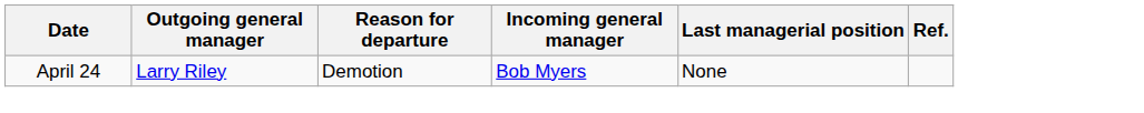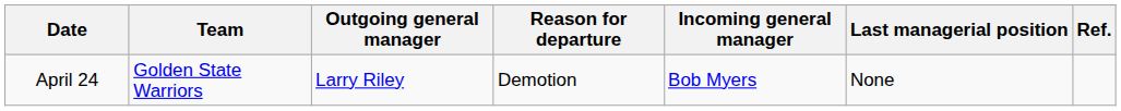+ column: Team | Golden State Warriors
